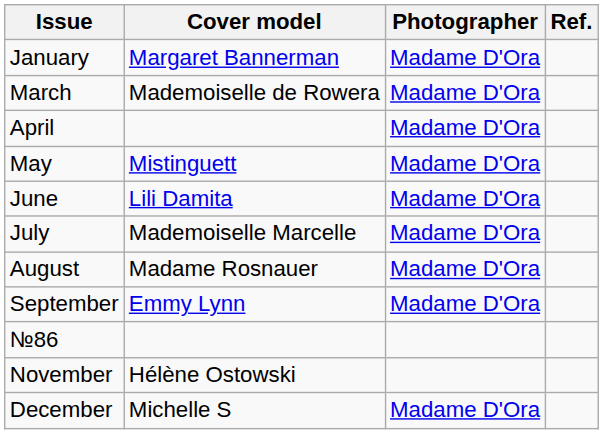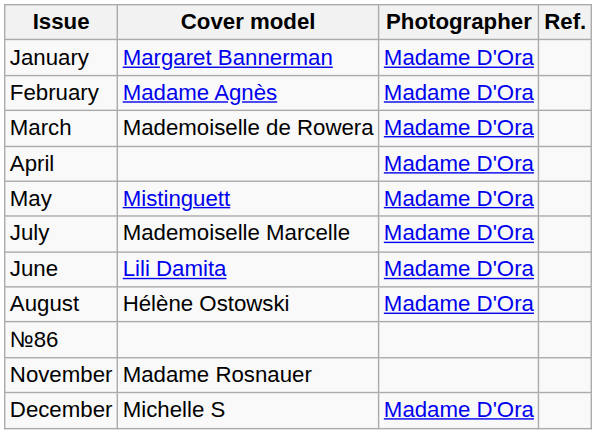+ row: February | Madame Agnès | Madame D'Ora
rows swapped: June <-> July
August | Cover model: Madame Rosnauer -> Hélène Ostowski
- row: September | Emmy Lynn | Madame D'Ora
November | Cover model: Hélène Ostowski -> Madame Rosnauer
